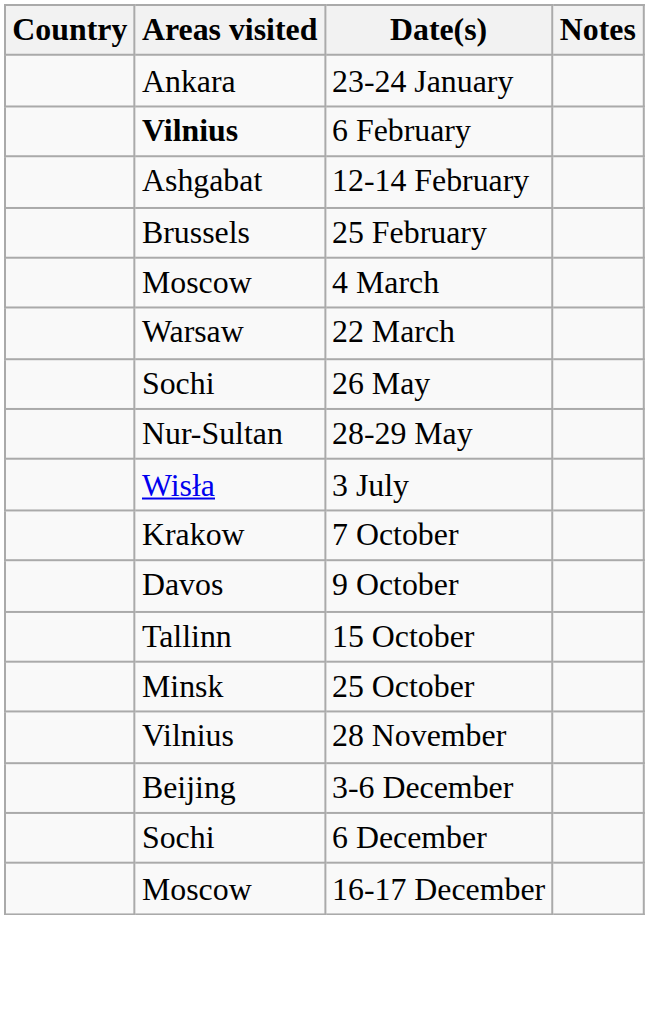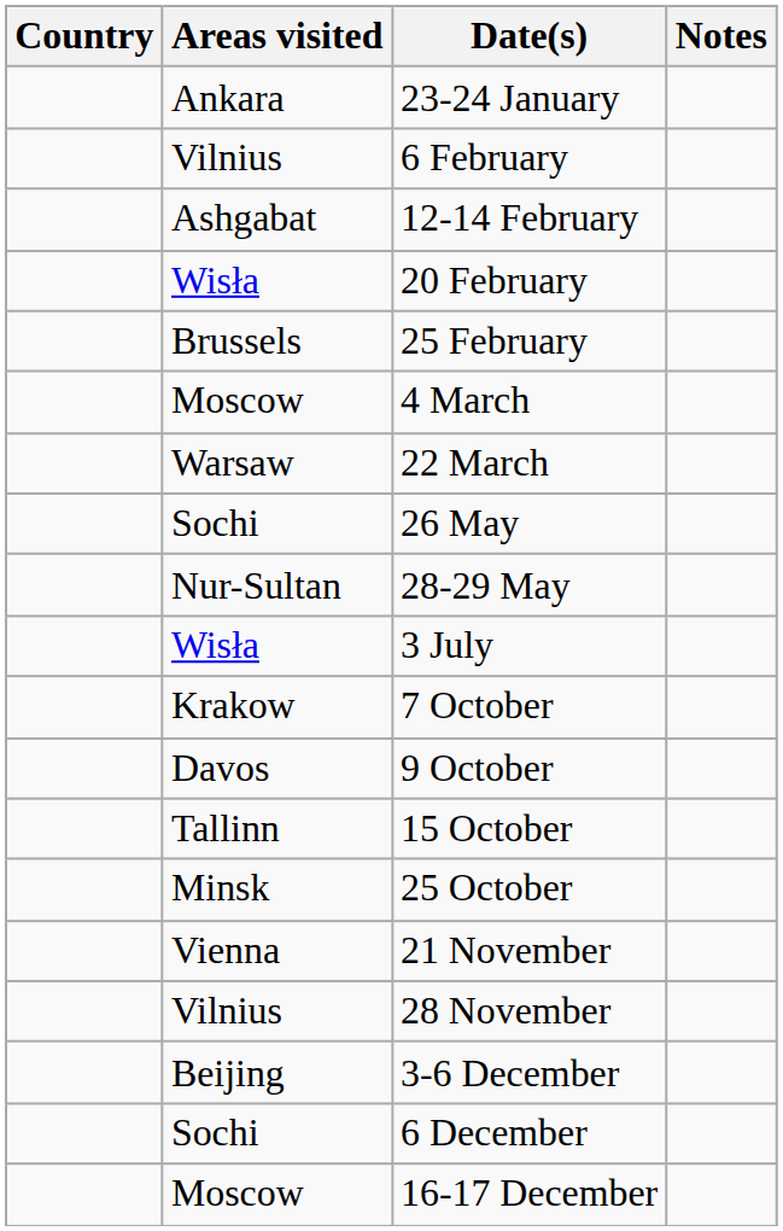6 February | Areas visited: bold -> normal
+ row: Wisła | 20 February
+ row: Vienna | 21 November
